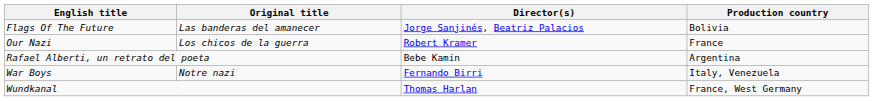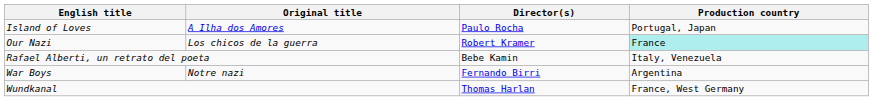- row: Flags Of The Future | Las banderas del amanecer | Jorge Sanjinés, Beatriz Palacios | Bolivia
+ row: Island of Loves | A Ilha dos Amores | Paulo Rocha | Portugal, Japan
Our Nazi | Production country: no background -> paleturquoise background
Rafael Alberti, un retrato del poeta | Production country: Argentina -> Italy, Venezuela
War Boys | Production country: Italy, Venezuela -> Argentina
